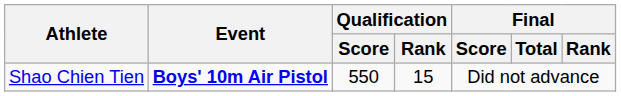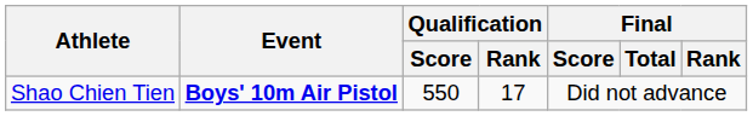Shao Chien Tien | Qualification / Rank: 15 -> 17
